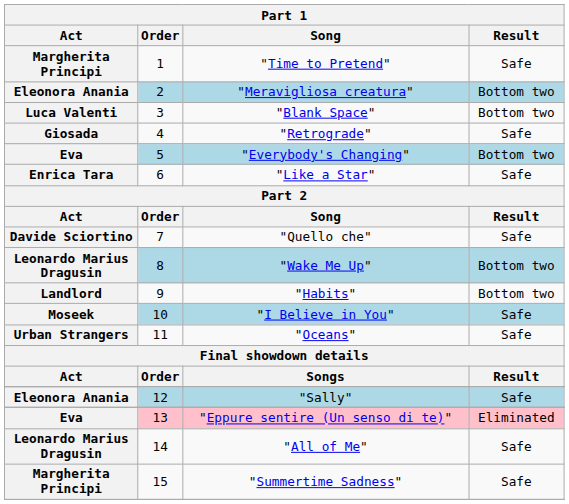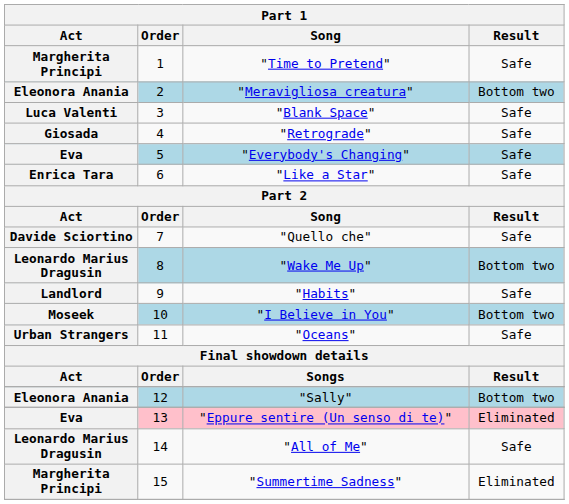"Blank Space" | Result: Bottom two -> Safe
"Everybody's Changing" | Result: Bottom two -> Safe
"Habits" | Result: Bottom two -> Safe
"I Believe in You" | Result: Safe -> Bottom two
"Sally" | Result: Safe -> Bottom two
"Summertime Sadness" | Result: Safe -> Eliminated
